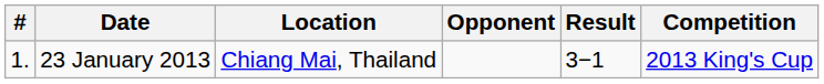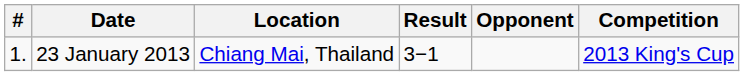columns swapped: Opponent <-> Result
